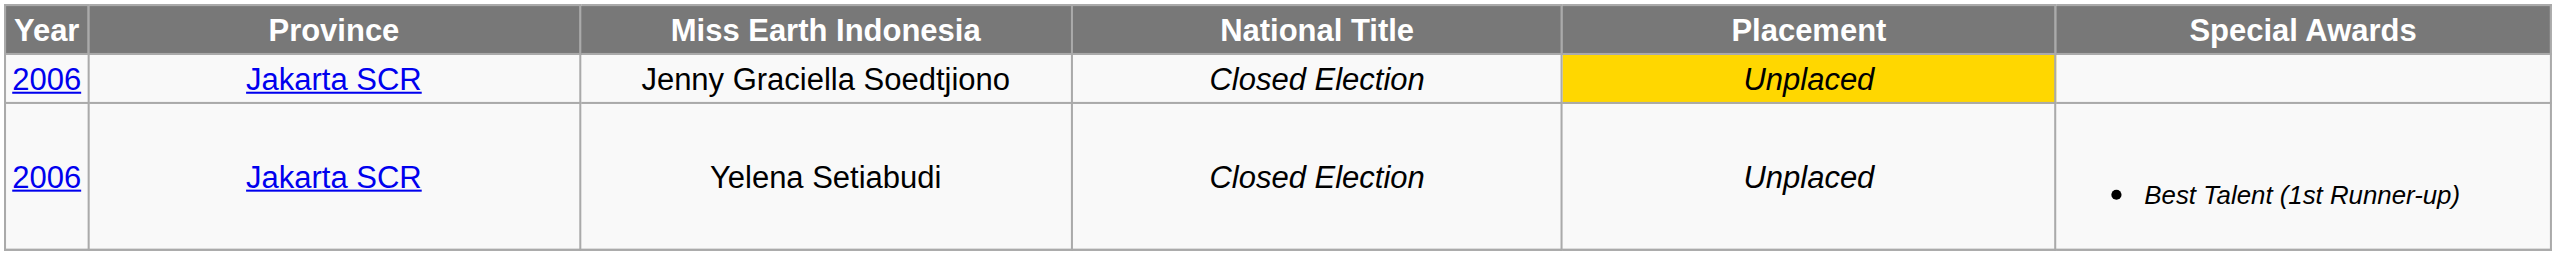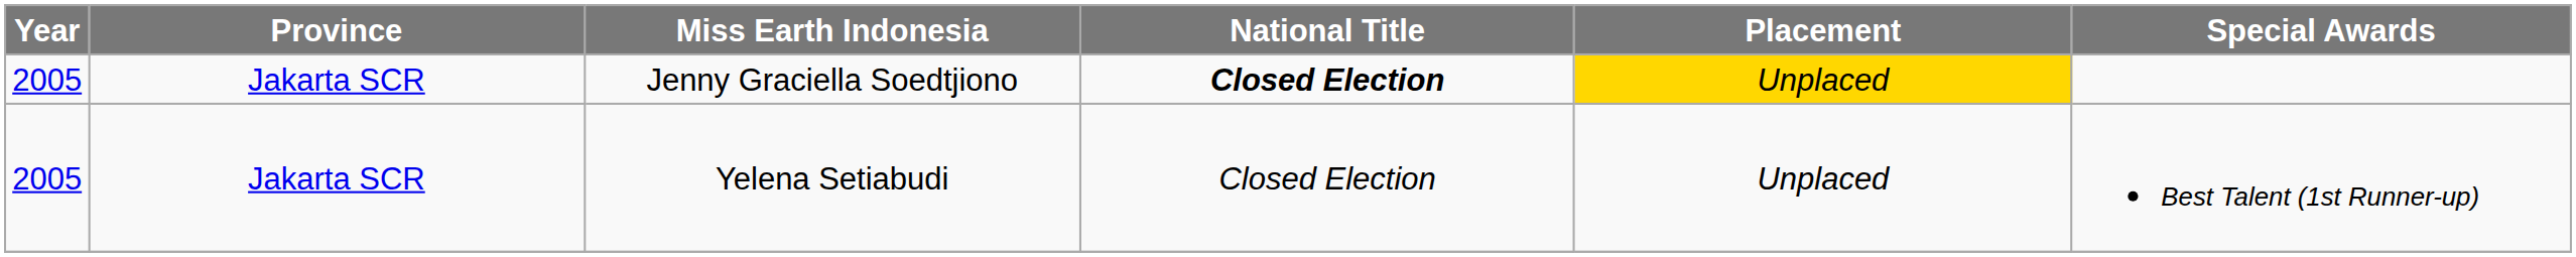Jenny Graciella Soedtjiono | Year: 2006 -> 2005
Jenny Graciella Soedtjiono | National Title: normal -> bold
Yelena Setiabudi | Year: 2006 -> 2005
